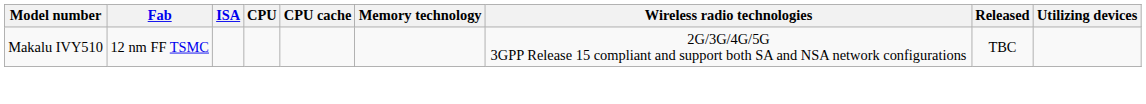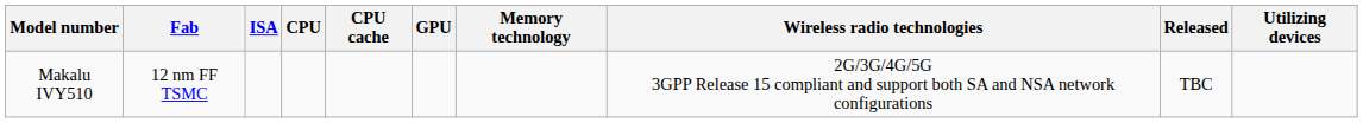+ column: GPU
